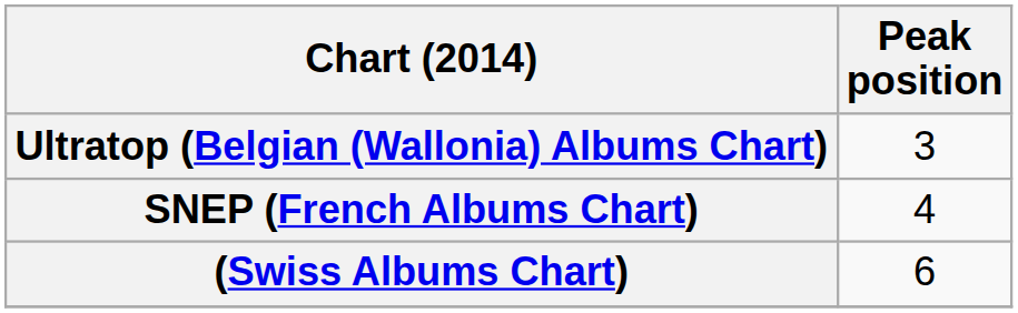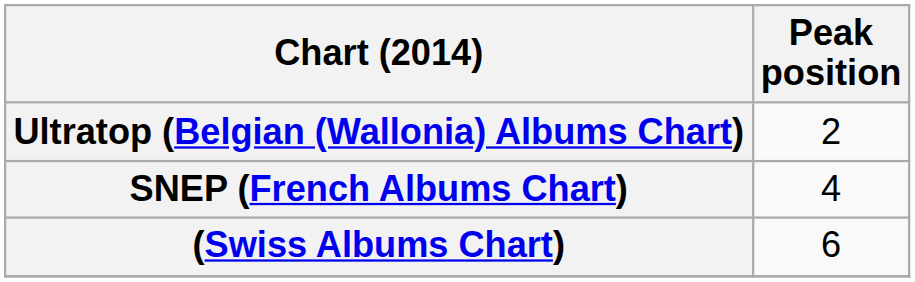Ultratop (Belgian (Wallonia) Albums Chart) | Peak position: 3 -> 2
